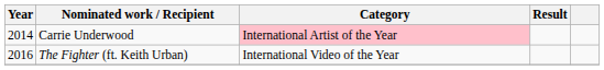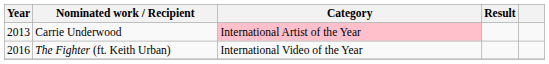Carrie Underwood | Year: 2014 -> 2013
